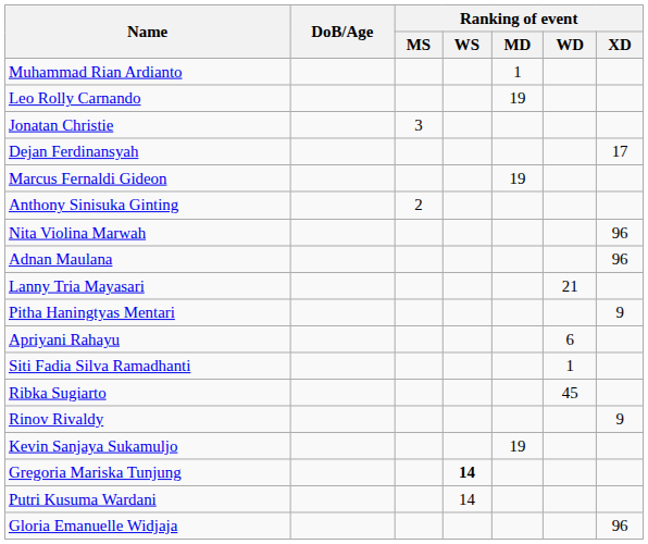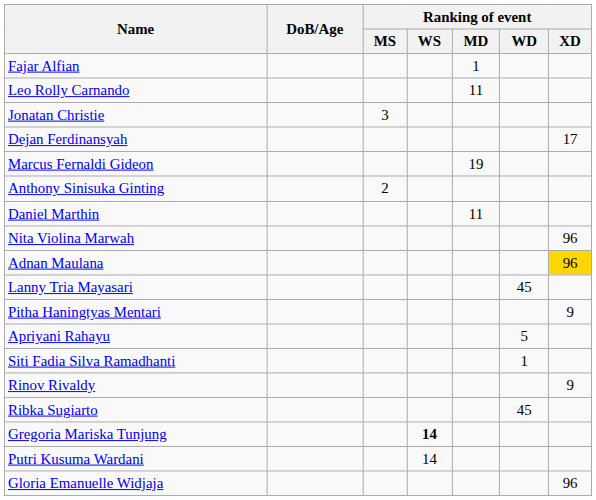+ row: Fajar Alfian | 1
- row: Muhammad Rian Ardianto | 1
Leo Rolly Carnando | Ranking of event / MD: 19 -> 11
+ row: Daniel Marthin | 11
Adnan Maulana | Ranking of event / XD: no background -> gold background
Lanny Tria Mayasari | Ranking of event / WD: 21 -> 45
Apriyani Rahayu | Ranking of event / WD: 6 -> 5
rows swapped: Rinov Rivaldy <-> Ribka Sugiarto
- row: Kevin Sanjaya Sukamuljo | 19
